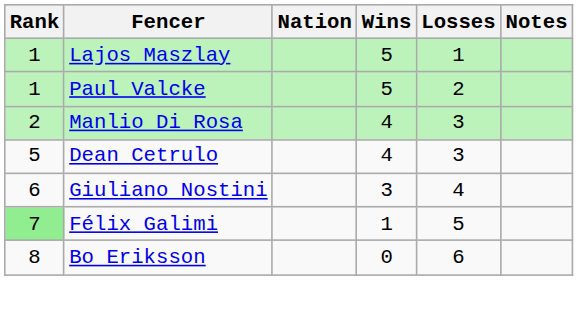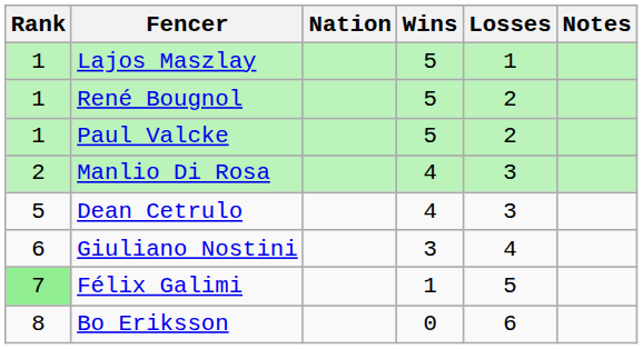+ row: 1 | René Bougnol | 5 | 2
